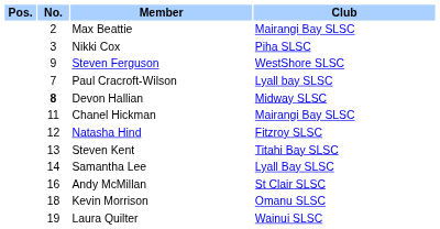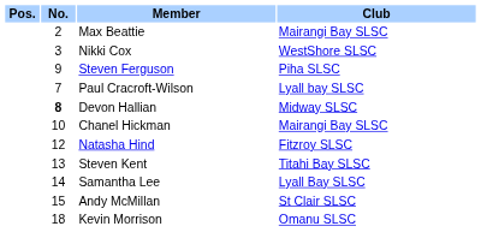Nikki Cox | Club: Piha SLSC -> WestShore SLSC
Steven Ferguson | Club: WestShore SLSC -> Piha SLSC
Chanel Hickman | No.: 11 -> 10
Andy McMillan | No.: 16 -> 15
- row: 19 | Laura Quilter | Wainui SLSC
